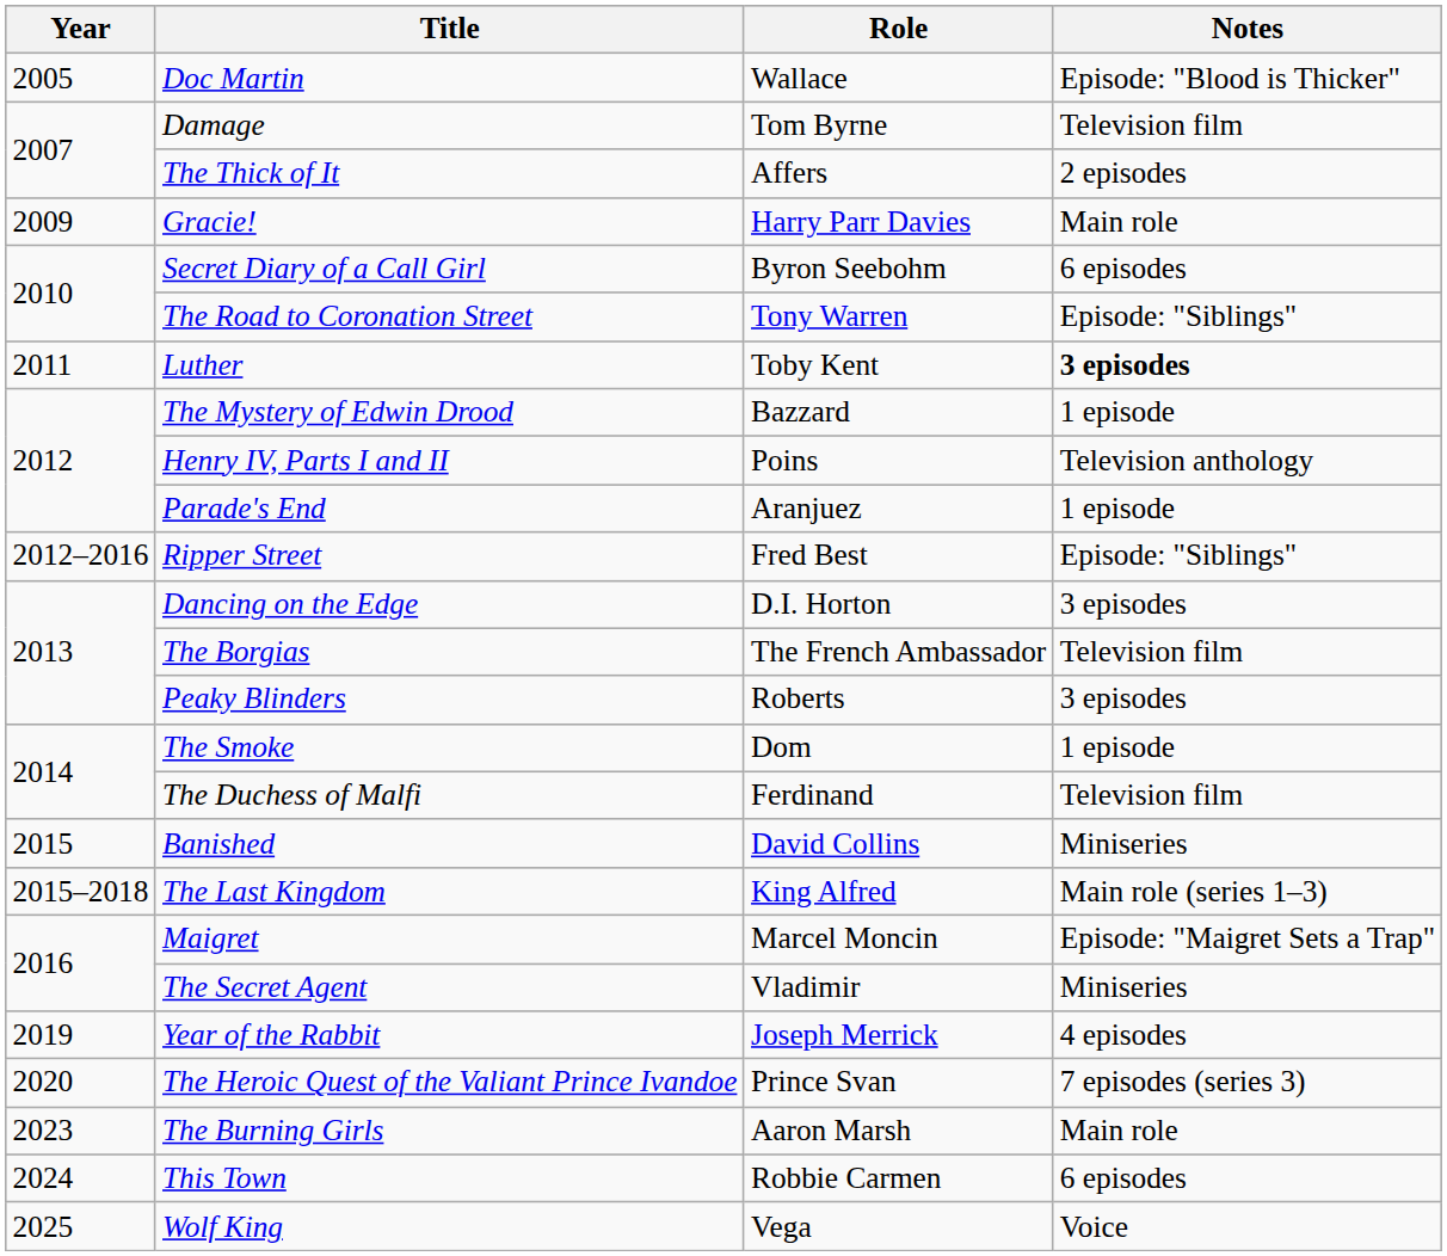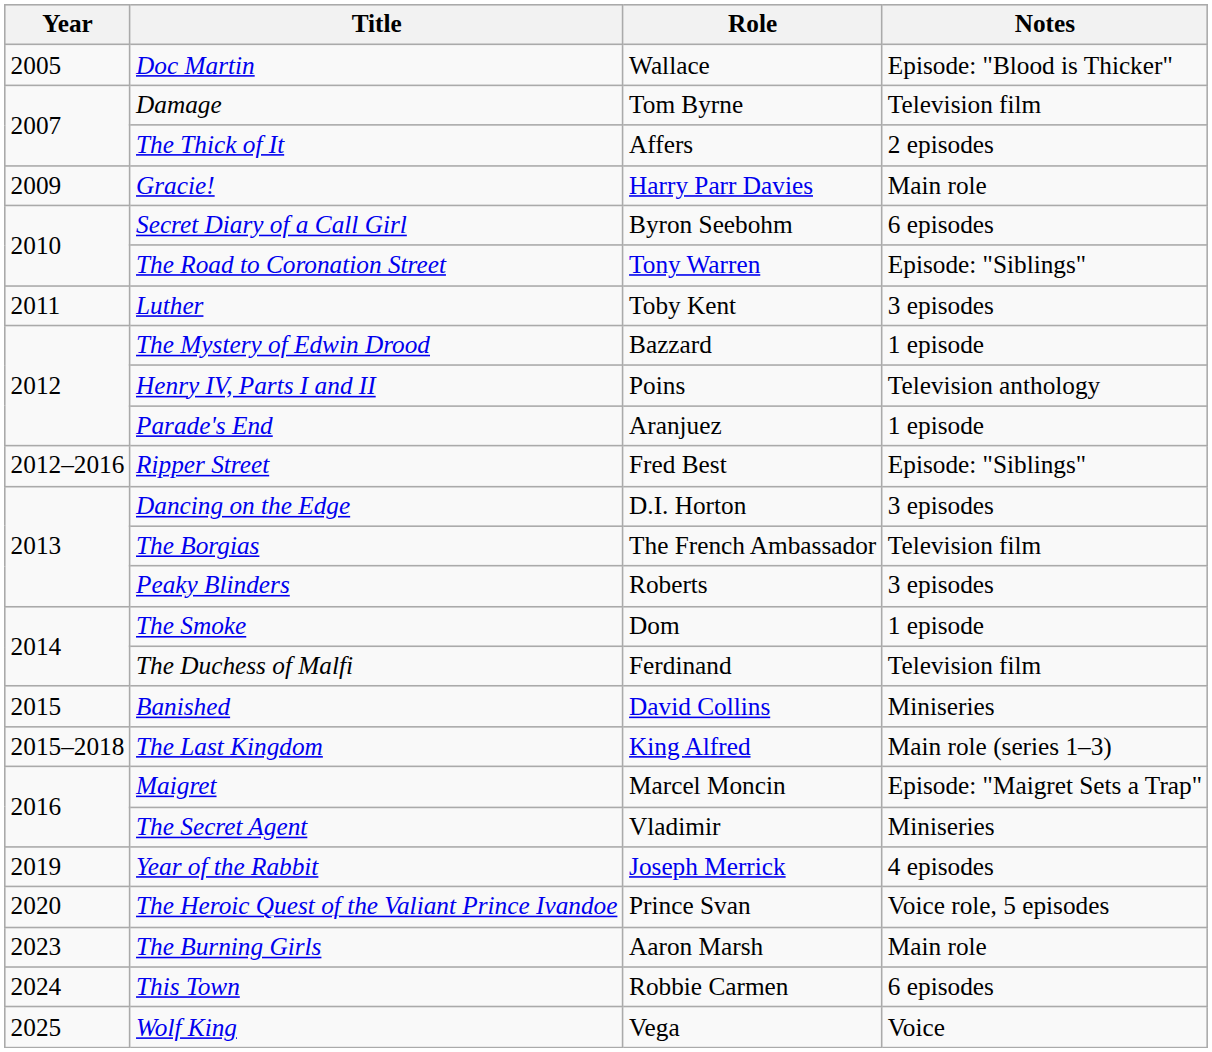Luther | Notes: bold -> normal
The Heroic Quest of the Valiant Prince Ivandoe | Notes: 7 episodes (series 3) -> Voice role, 5 episodes
